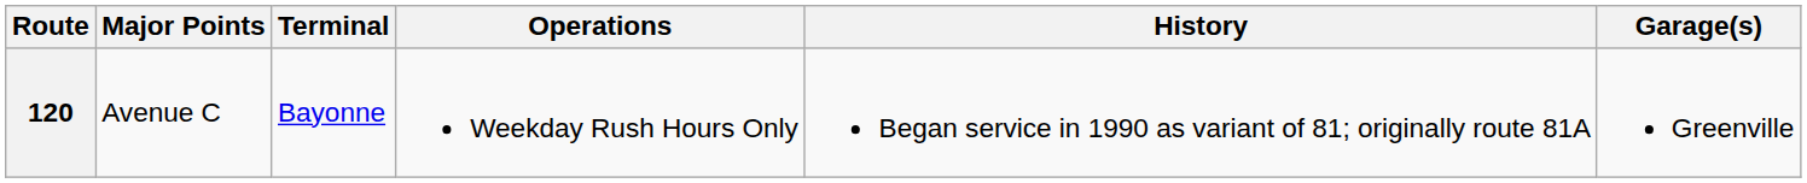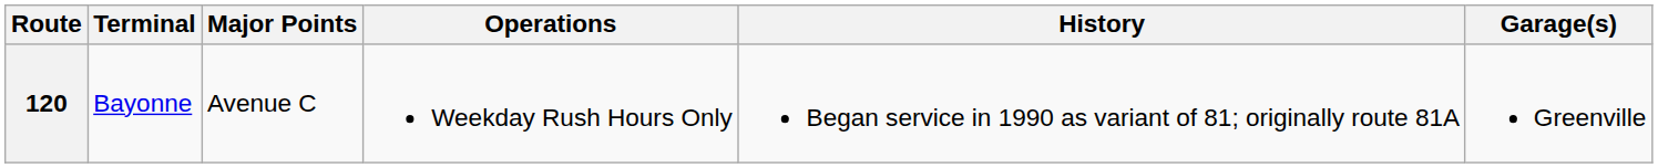columns swapped: Terminal <-> Major Points
